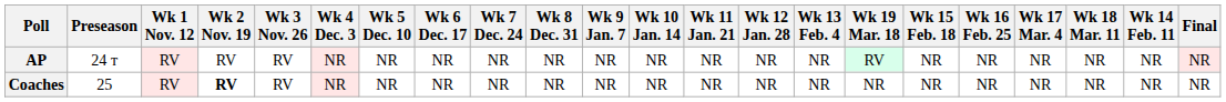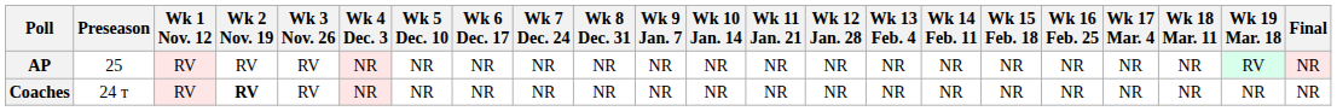columns swapped: Wk 14 Feb. 11 <-> Wk 19 Mar. 18
AP | Preseason: 24 т -> 25
Coaches | Preseason: 25 -> 24 т
